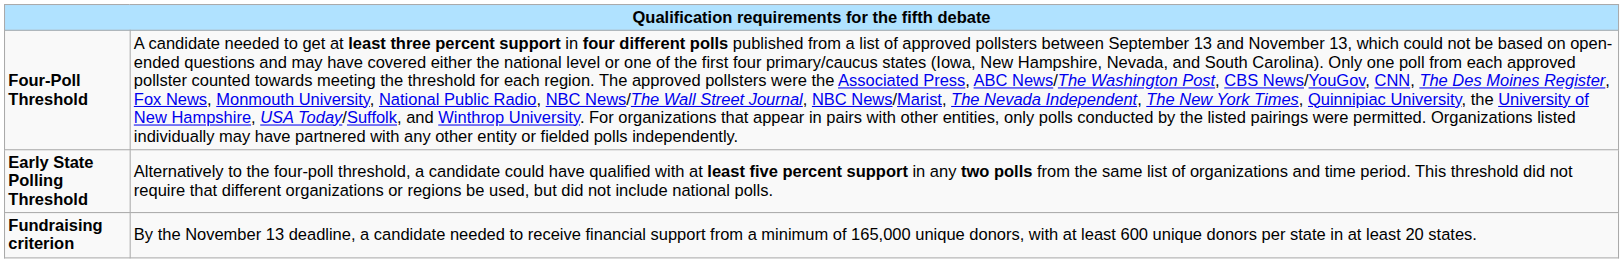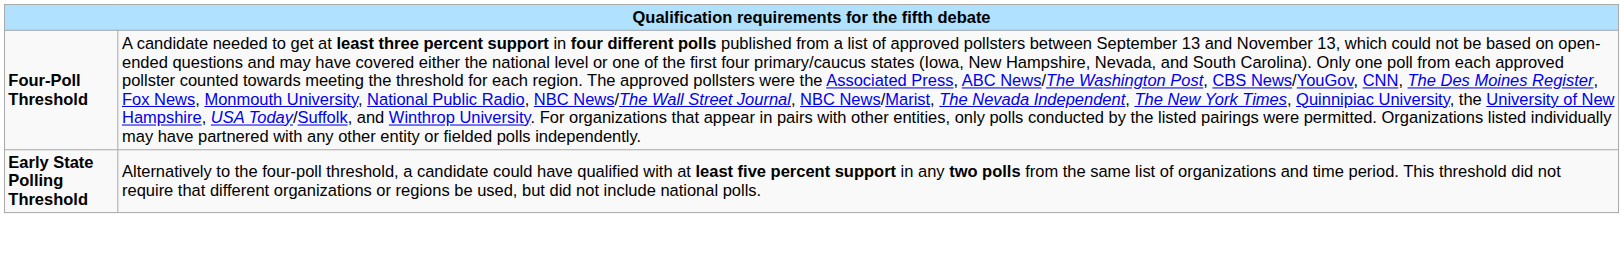- row: Fundraising criterion | By the November 13 deadline, a candidate needed to receive financial support from a minimum of 165,000 unique donors, with at least 600 unique donors per state in at least 20 states.
